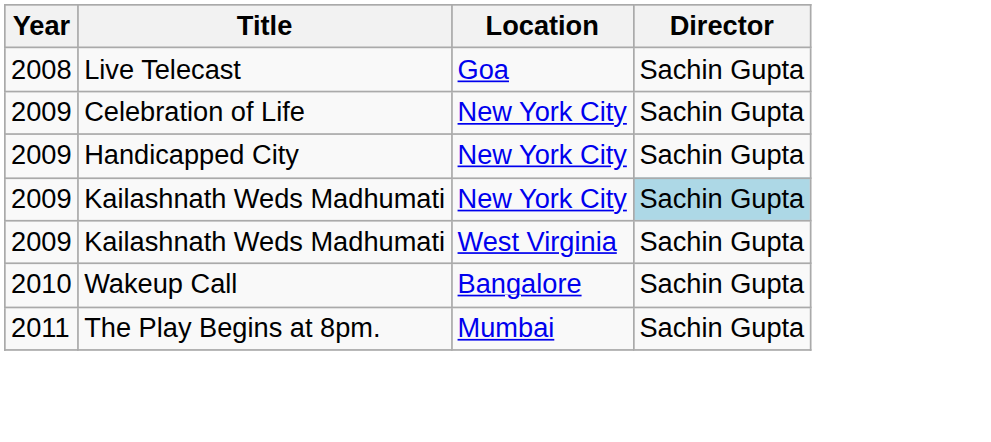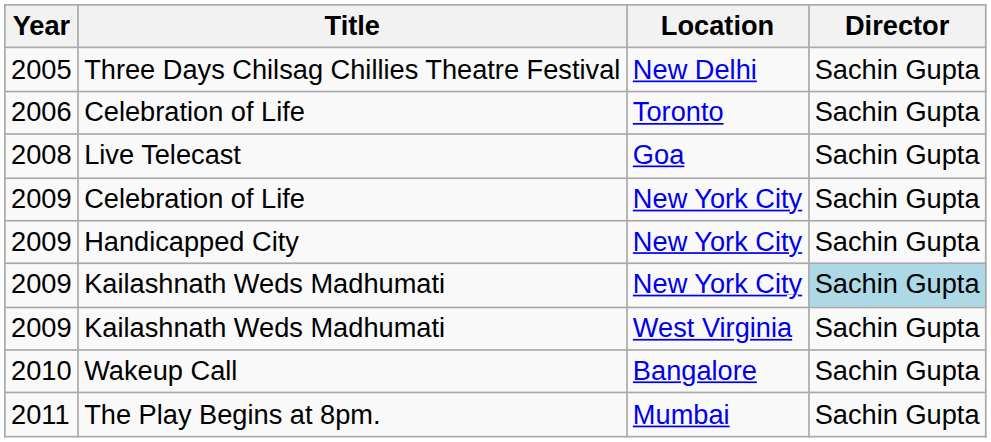+ row: 2005 | Three Days Chilsag Chillies Theatre Festival | New Delhi | Sachin Gupta
+ row: 2006 | Celebration of Life | Toronto | Sachin Gupta
